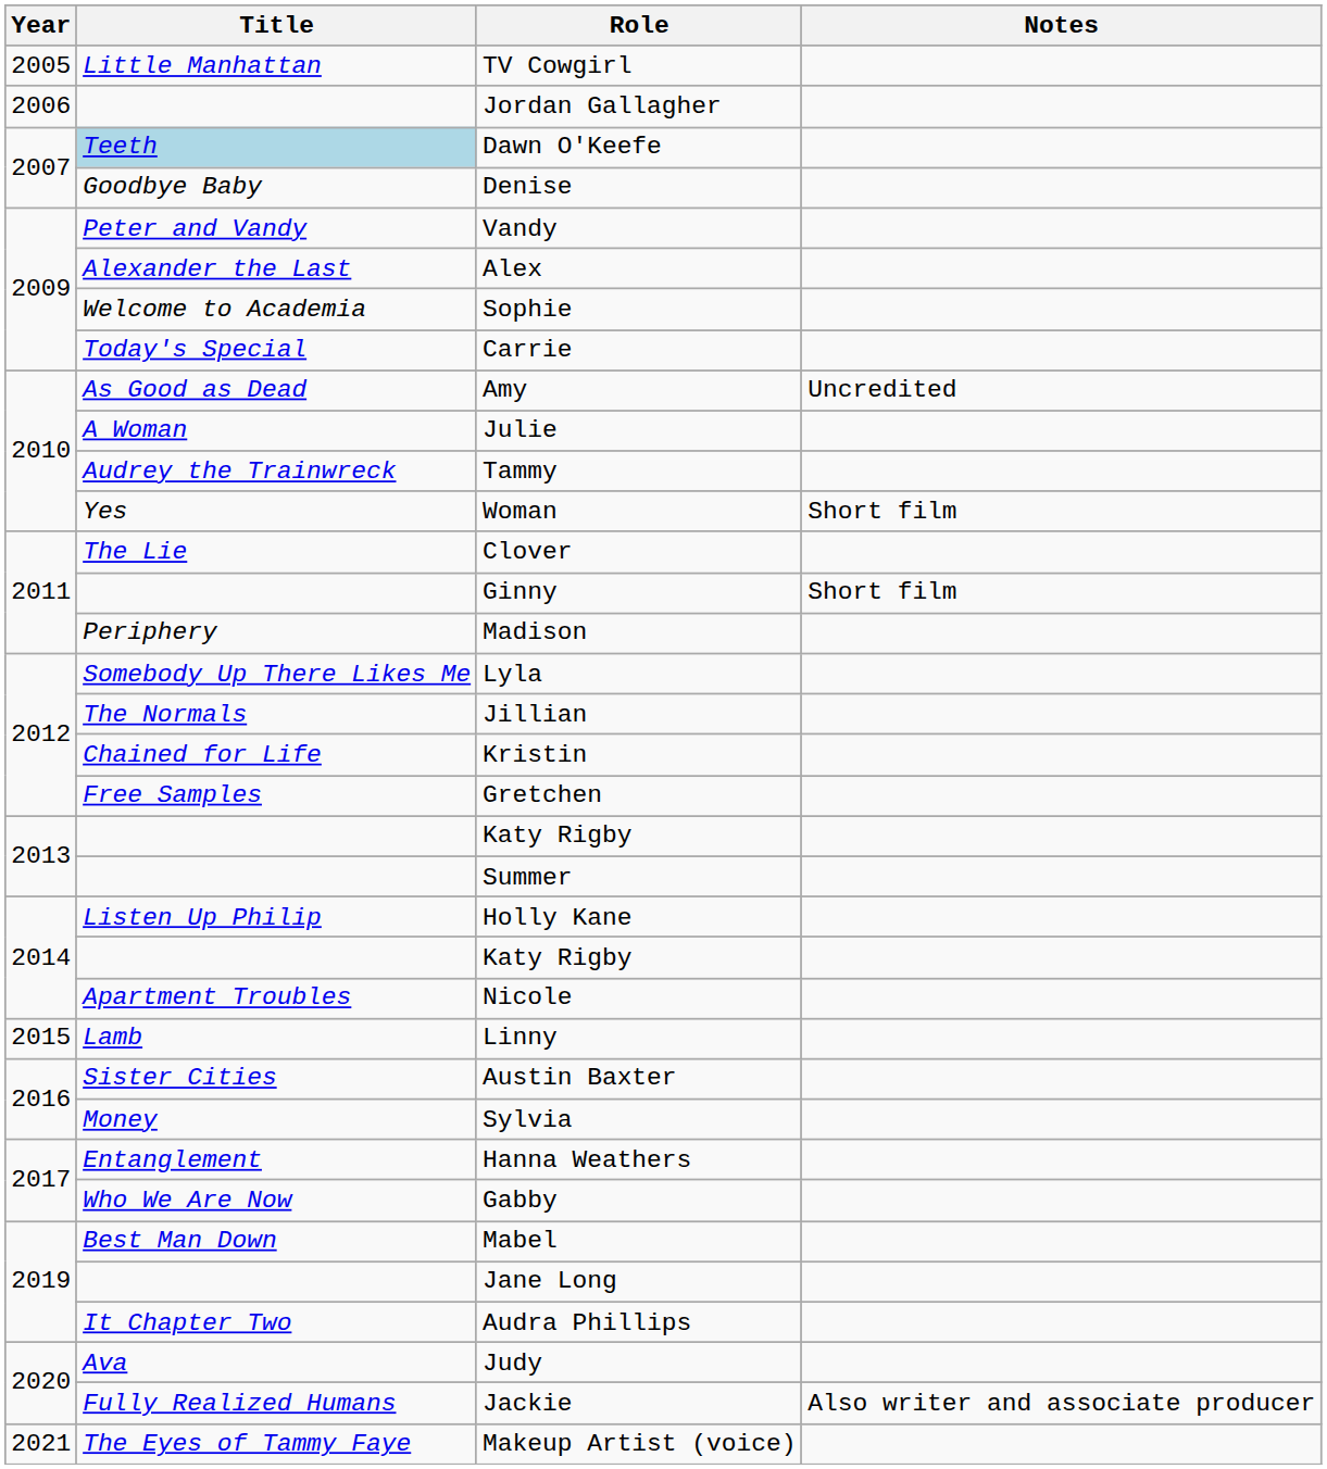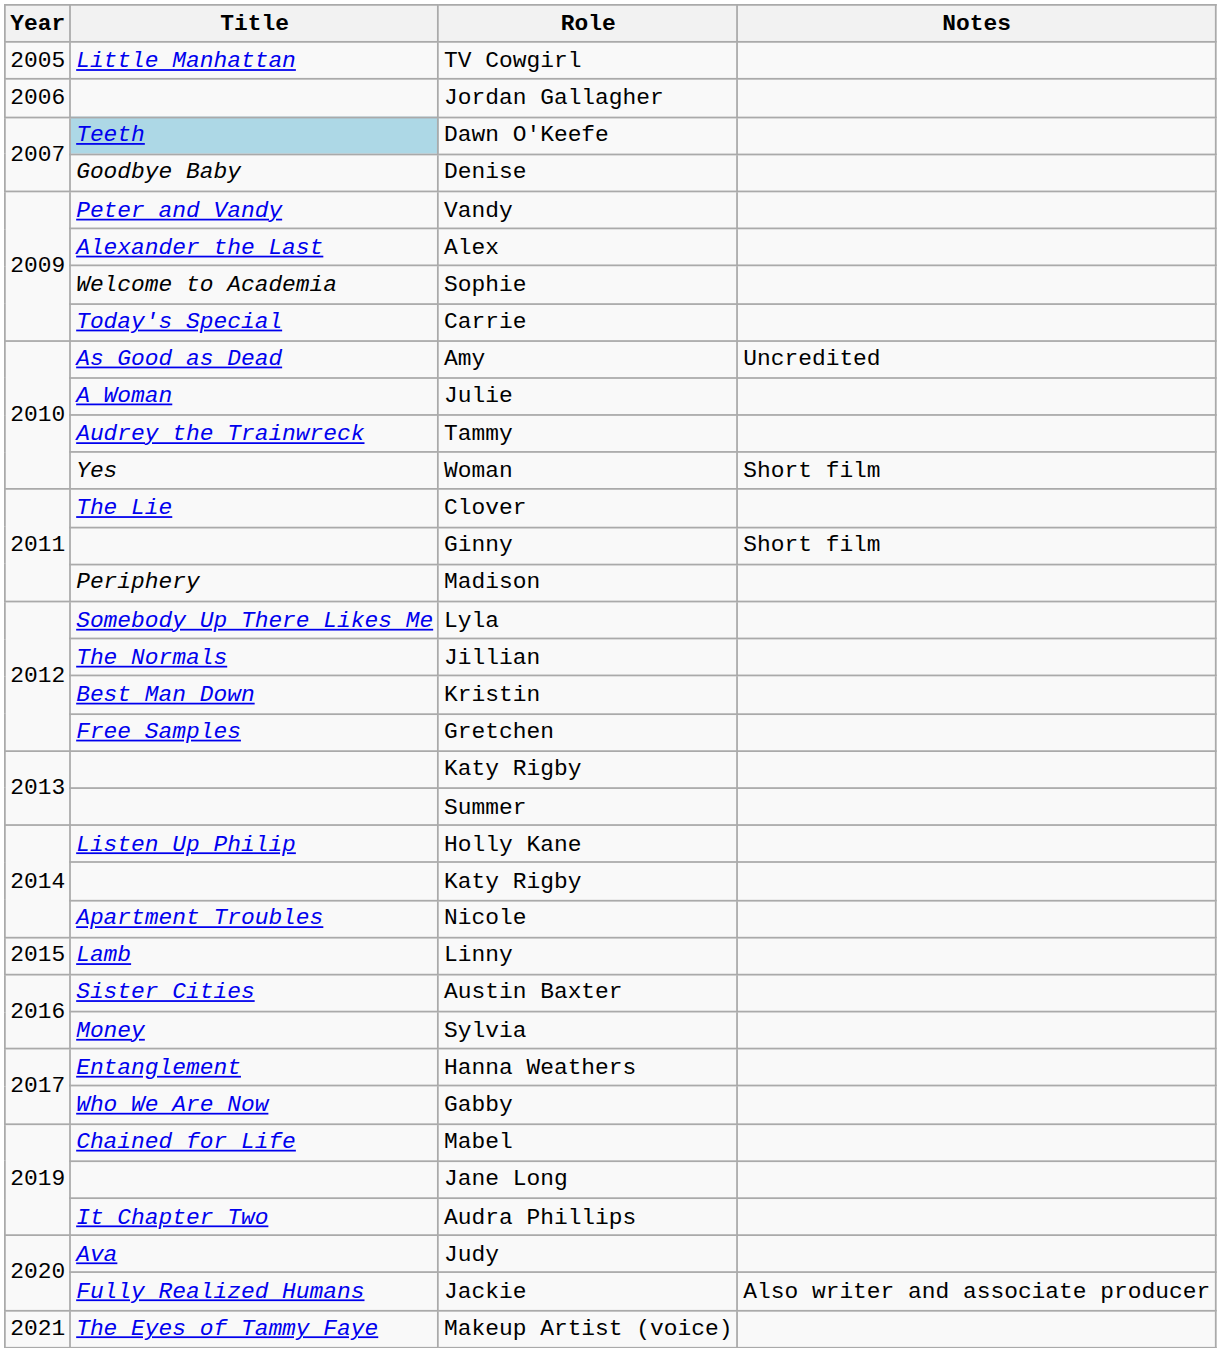Kristin | Title: Chained for Life -> Best Man Down
Mabel | Title: Best Man Down -> Chained for Life
